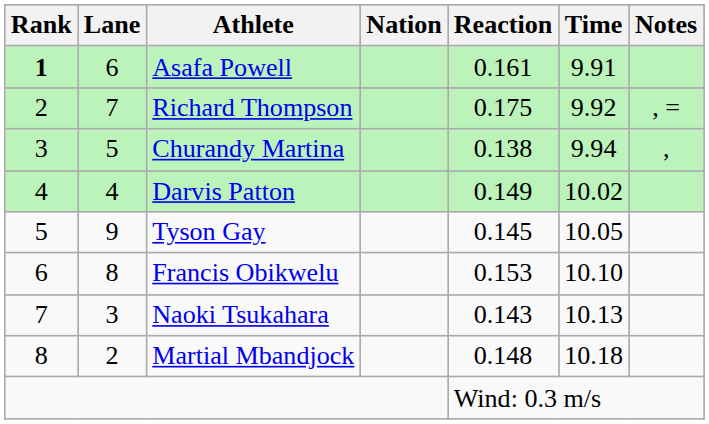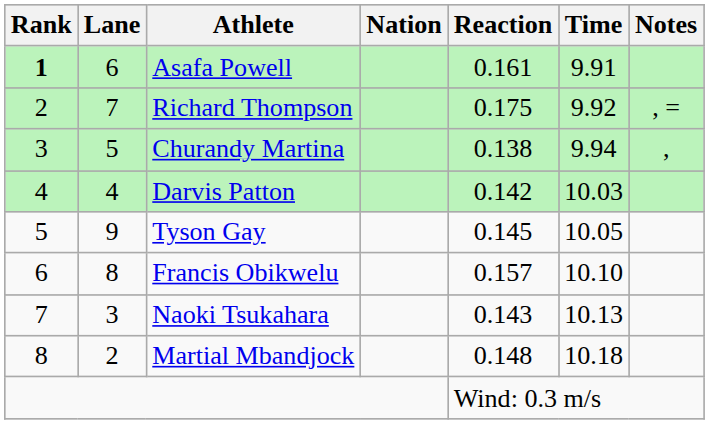Darvis Patton | Reaction: 0.149 -> 0.142
Darvis Patton | Time: 10.02 -> 10.03
Francis Obikwelu | Reaction: 0.153 -> 0.157
